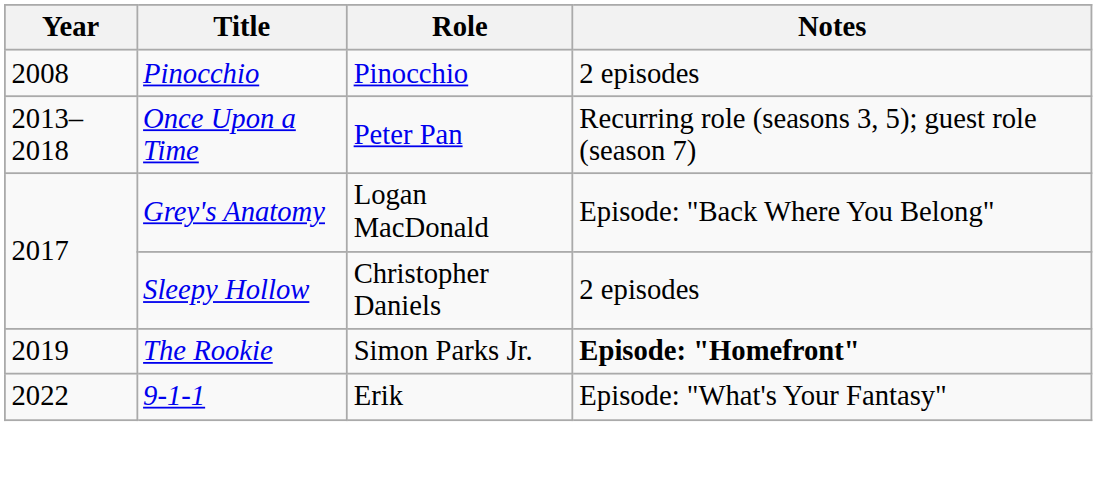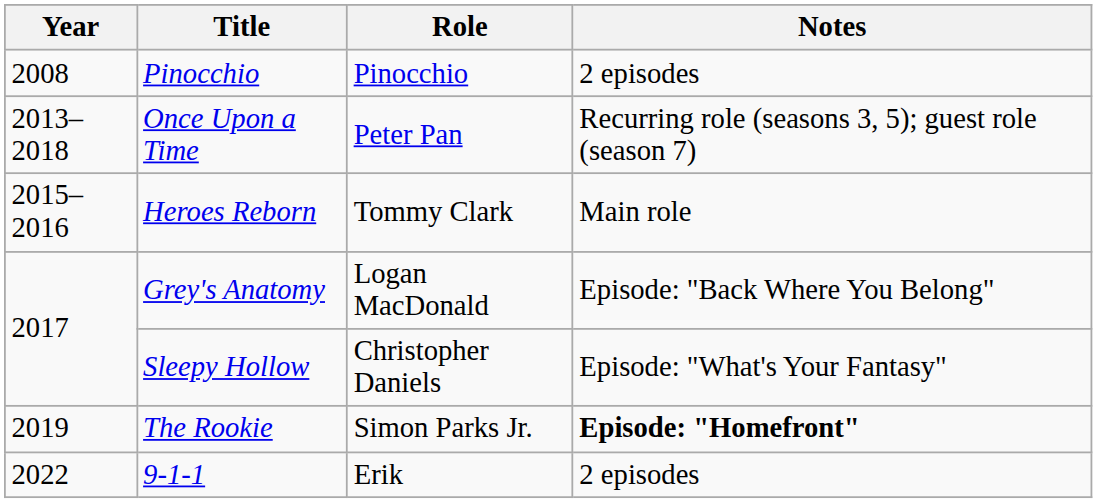+ row: 2015–2016 | Heroes Reborn | Tommy Clark | Main role
Sleepy Hollow | Notes: 2 episodes -> Episode: "What's Your Fantasy"
9-1-1 | Notes: Episode: "What's Your Fantasy" -> 2 episodes
